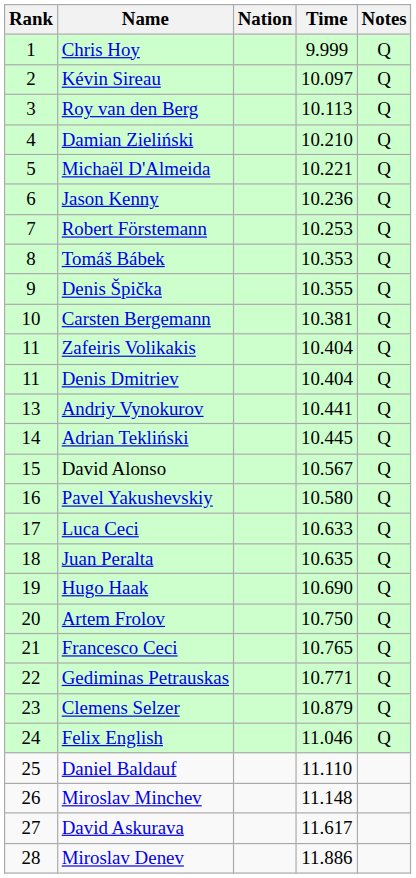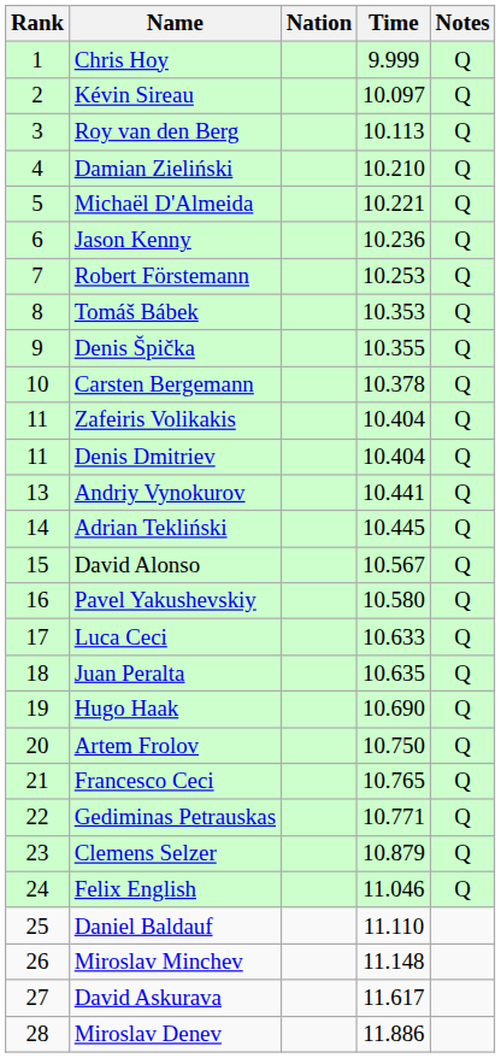Carsten Bergemann | Time: 10.381 -> 10.378
